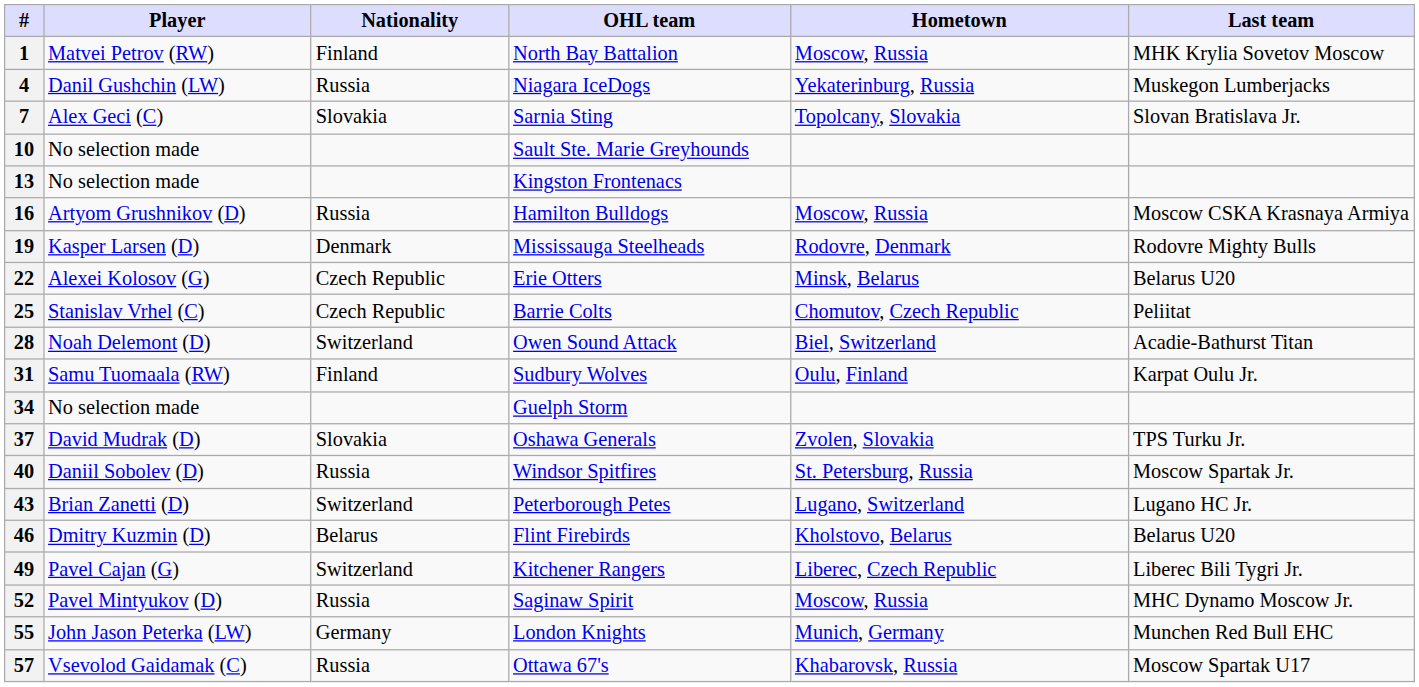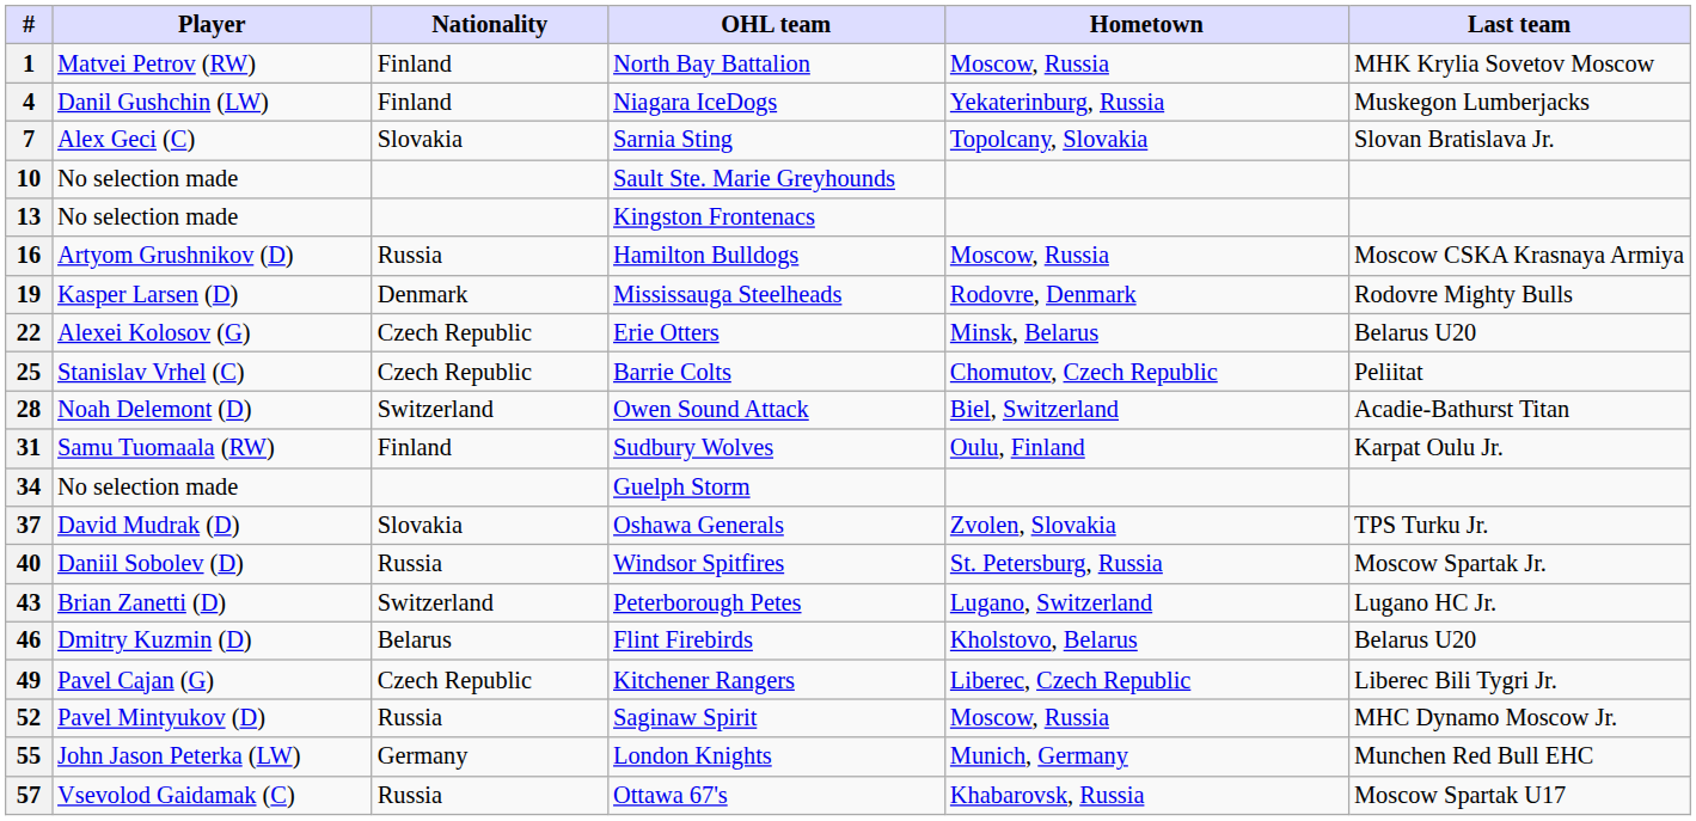4 | Nationality: Russia -> Finland
49 | Nationality: Switzerland -> Czech Republic
